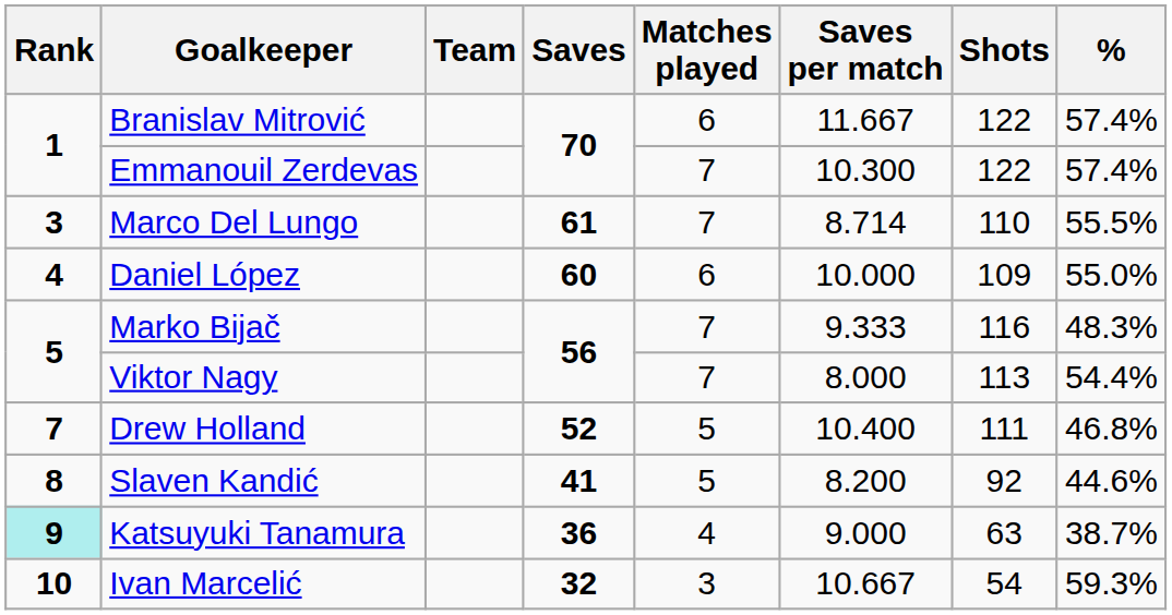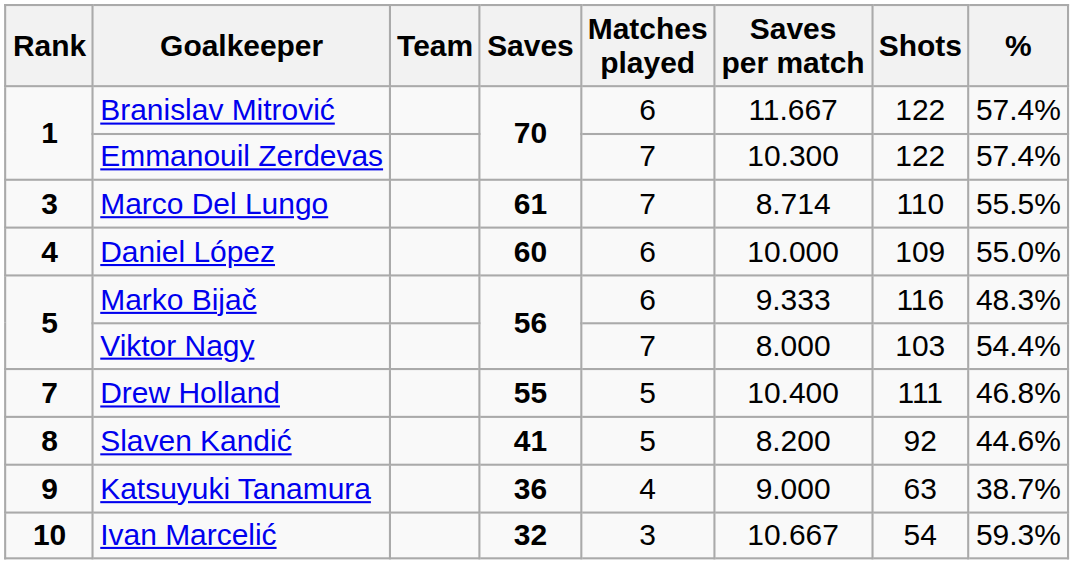Marko Bijač | Matches played: 7 -> 6
Viktor Nagy | Shots: 113 -> 103
Drew Holland | Saves: 52 -> 55
Katsuyuki Tanamura | Rank: paleturquoise background -> no background
